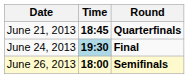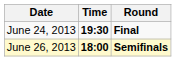- row: June 21, 2013 | 18:45 | Quarterfinals
June 24, 2013 | Time: lightblue background -> no background
